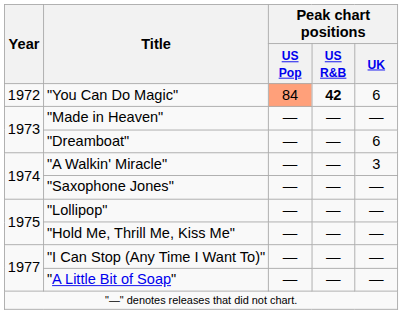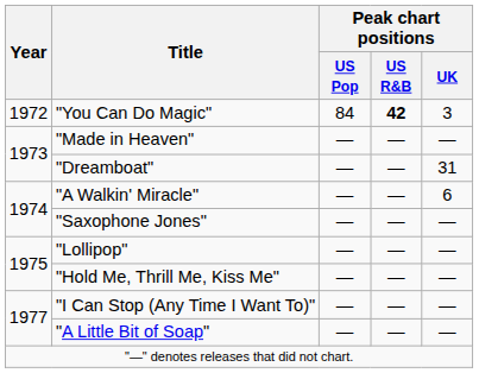"You Can Do Magic" | Peak chart positions / US Pop: lightsalmon background -> no background
"You Can Do Magic" | Peak chart positions / UK: 6 -> 3
"Dreamboat" | Peak chart positions / UK: 6 -> 31
"A Walkin' Miracle" | Peak chart positions / UK: 3 -> 6
